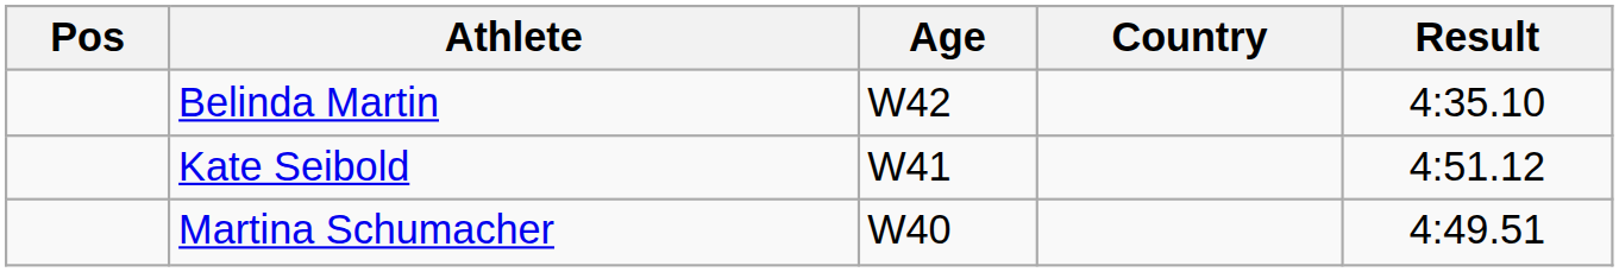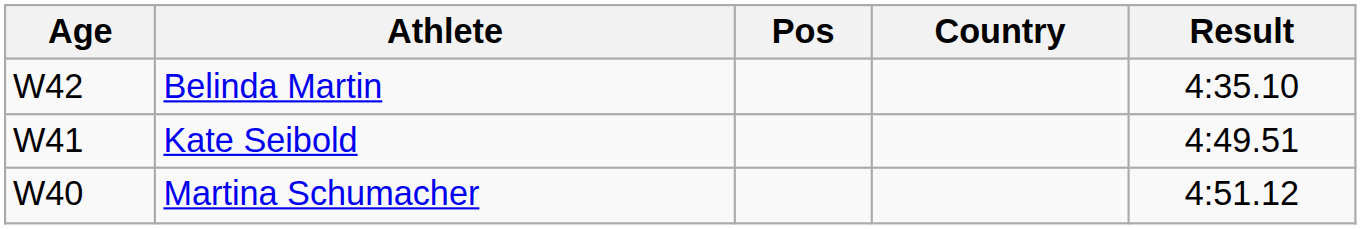columns swapped: Pos <-> Age
Kate Seibold | Result: 4:51.12 -> 4:49.51
Martina Schumacher | Result: 4:49.51 -> 4:51.12
